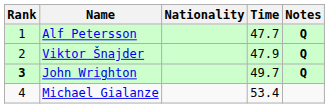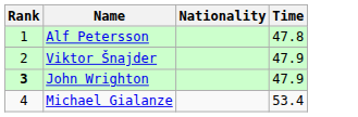- column: Notes | Q | Q | Q
Alf Petersson | Time: 47.7 -> 47.8
John Wrighton | Time: 49.7 -> 47.9
